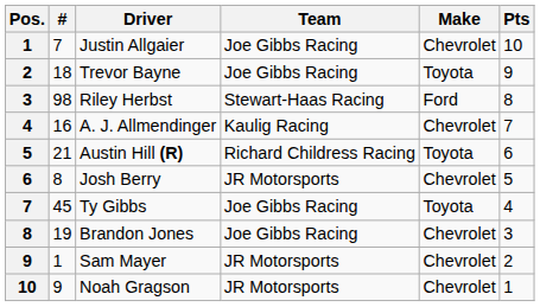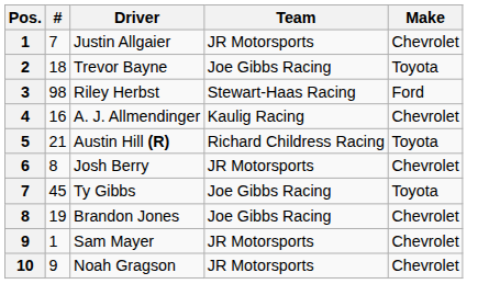- column: Pts | 10 | 9 | 8 | 7 | 6 | 5 | 4 | 3 | 2 | 1
Justin Allgaier | Team: Joe Gibbs Racing -> JR Motorsports
